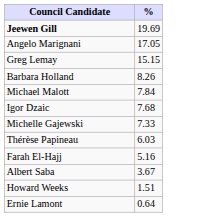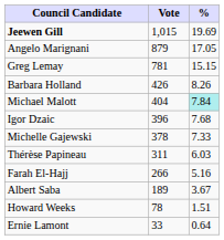+ column: Vote | 1,015 | 879 | 781 | 426 | 404 | 396 | 378 | 311 | 266 | 189 | 78 | 33
Michael Malott | %: no background -> paleturquoise background
